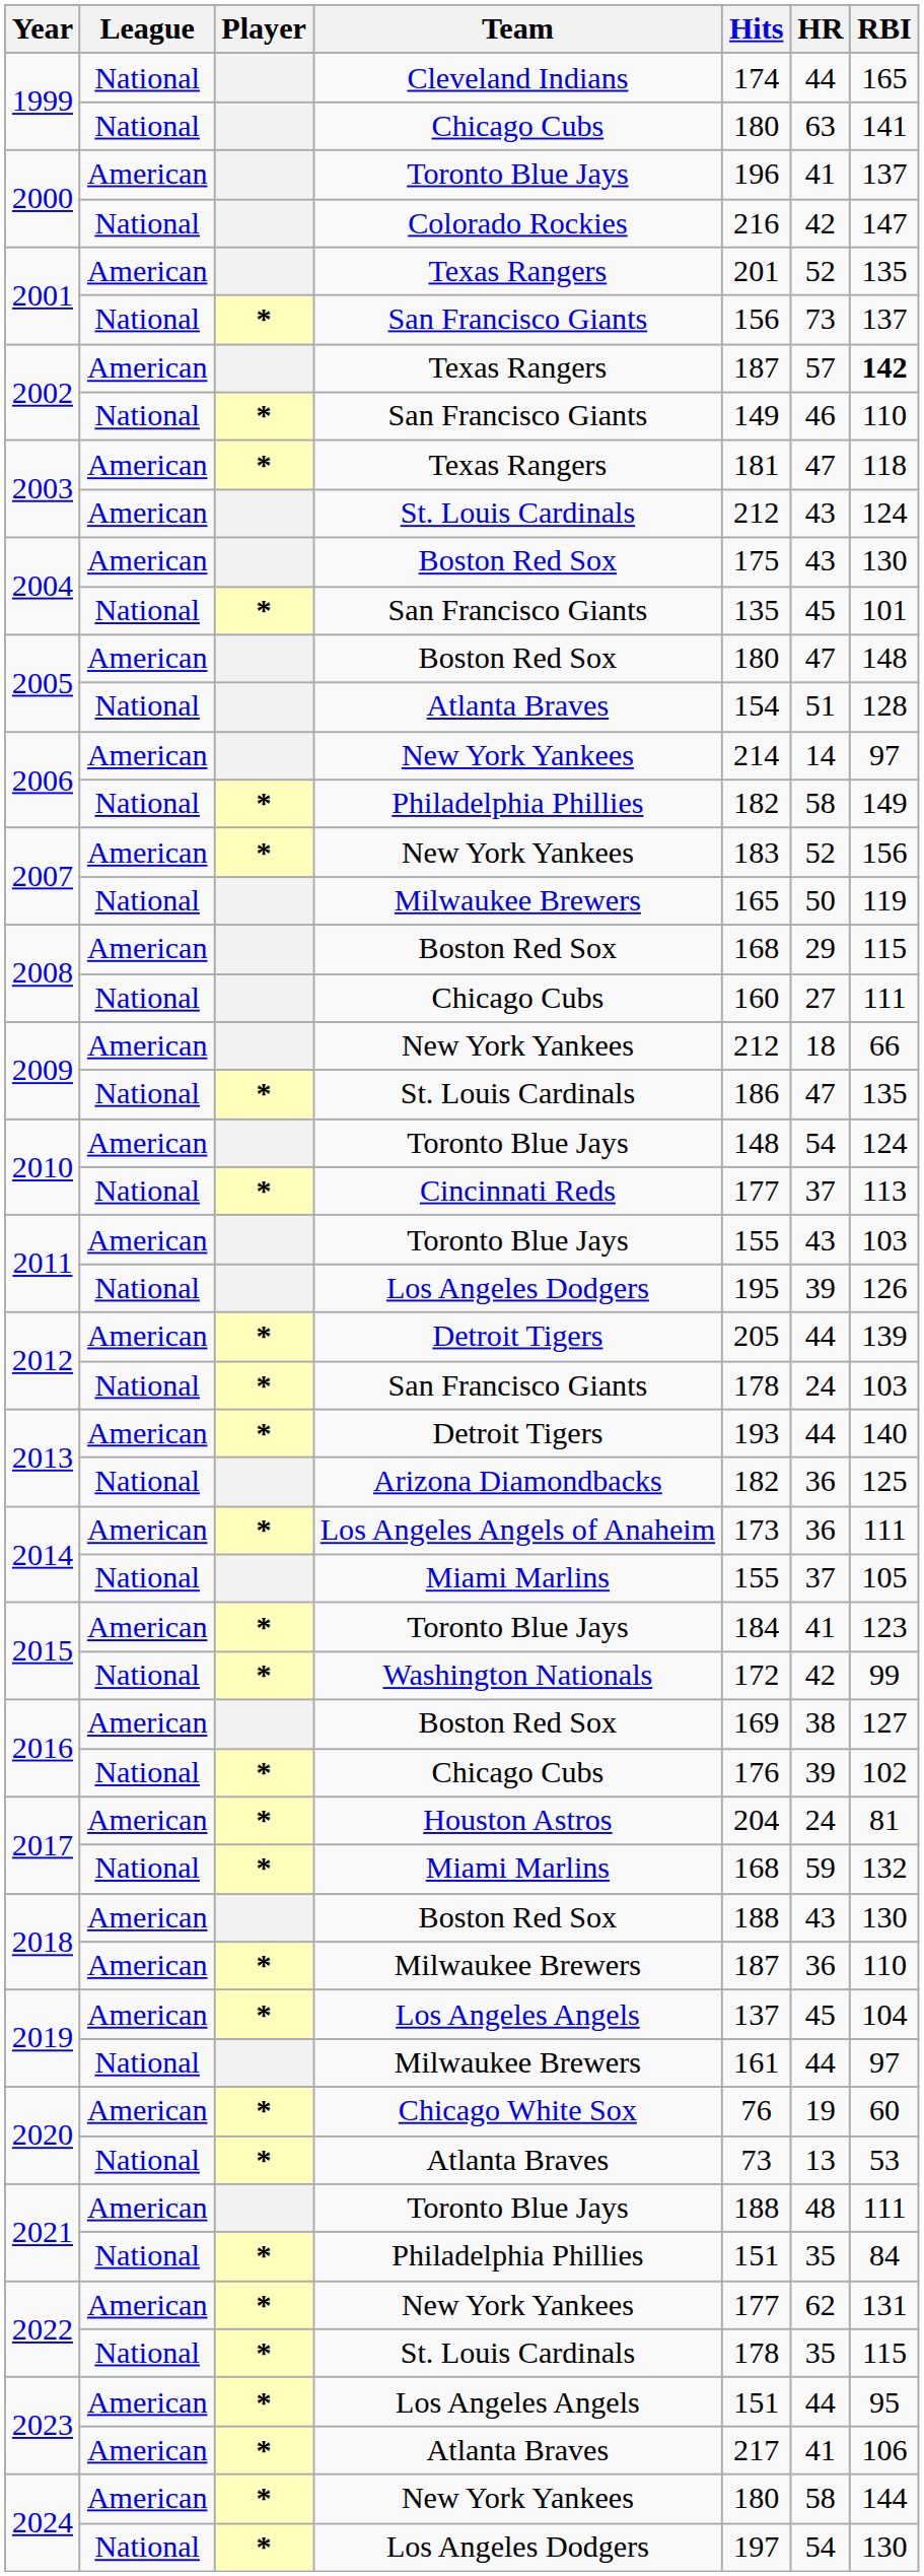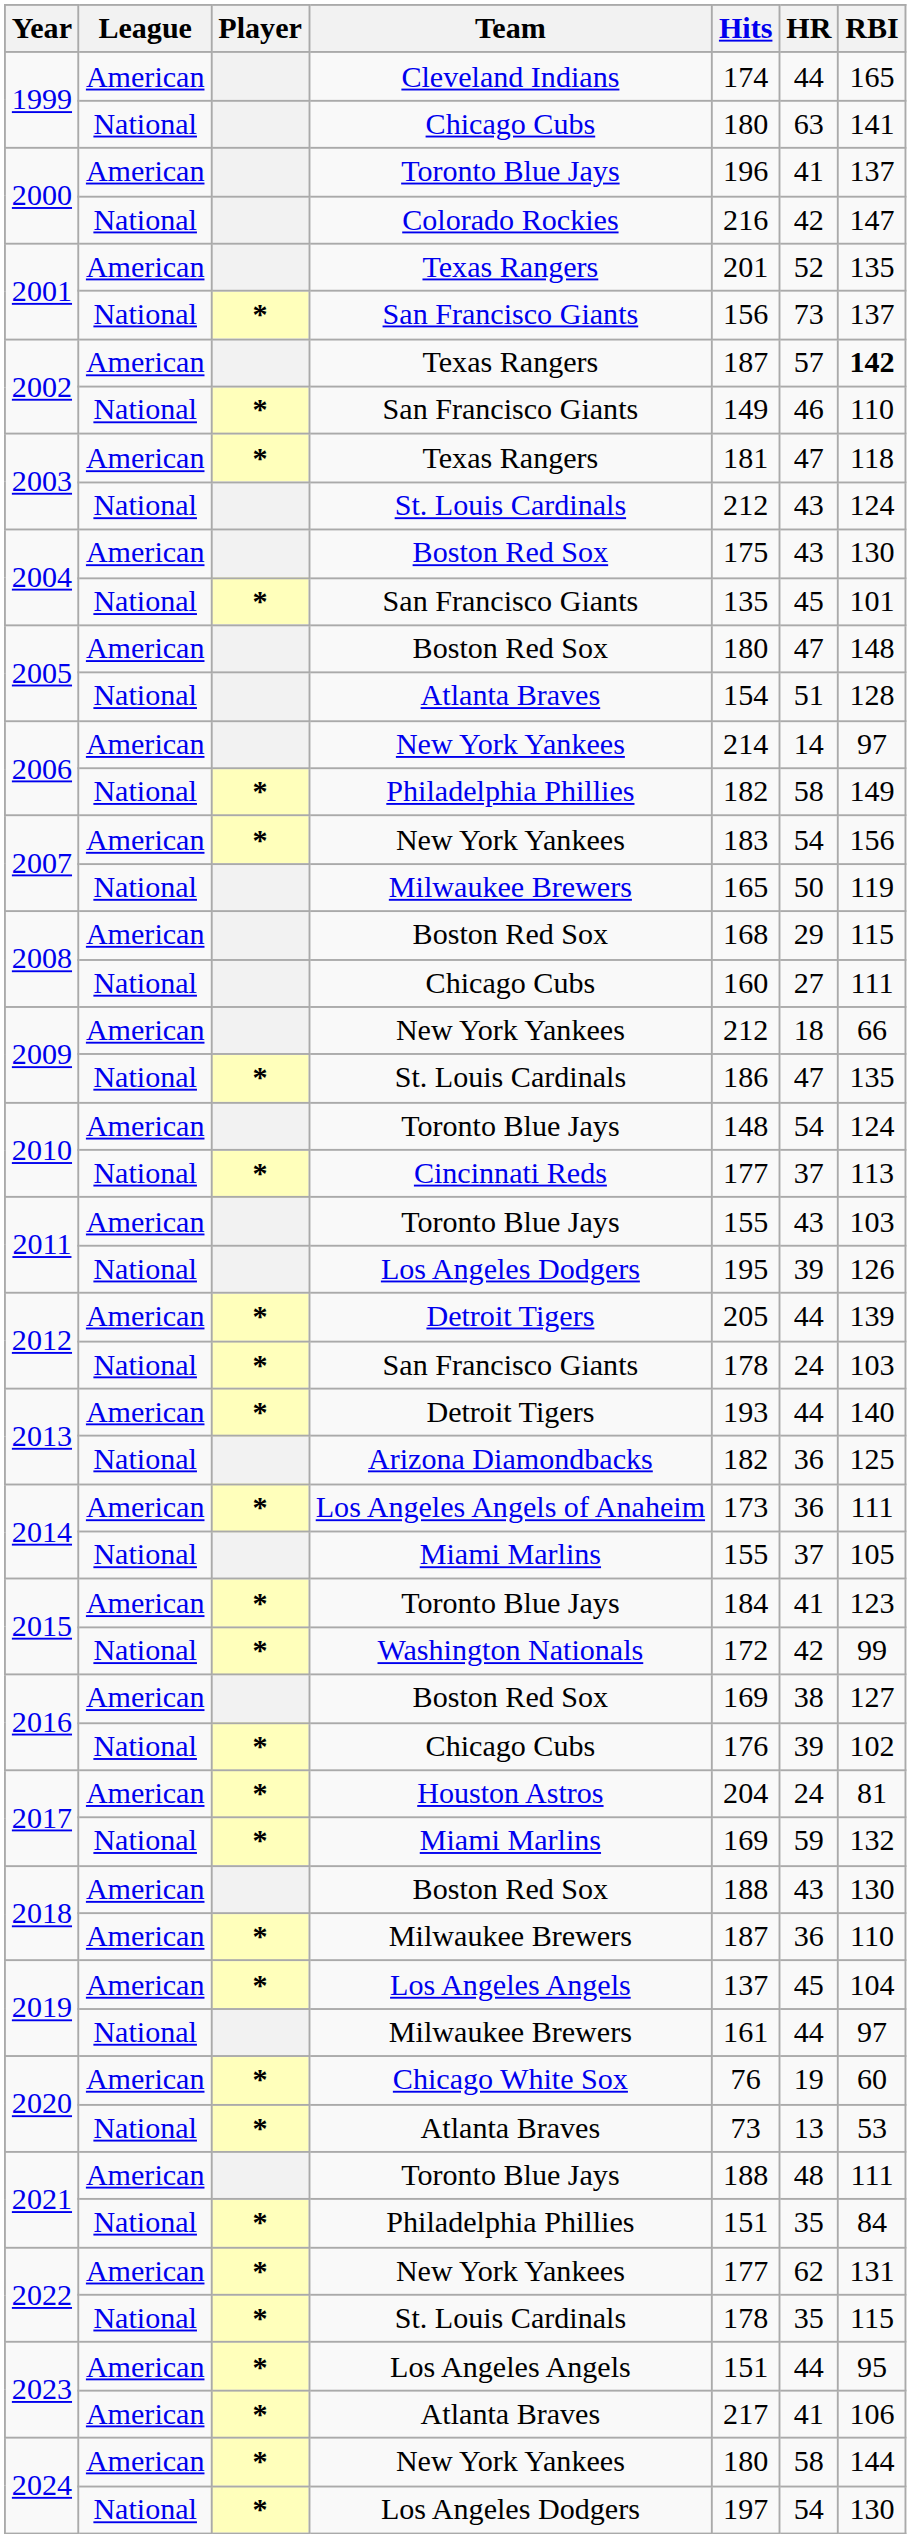1999 / Cleveland Indians | League: National -> American
2003 / St. Louis Cardinals | League: American -> National
2007 / New York Yankees | HR: 52 -> 54
2017 / Miami Marlins | Hits: 168 -> 169
